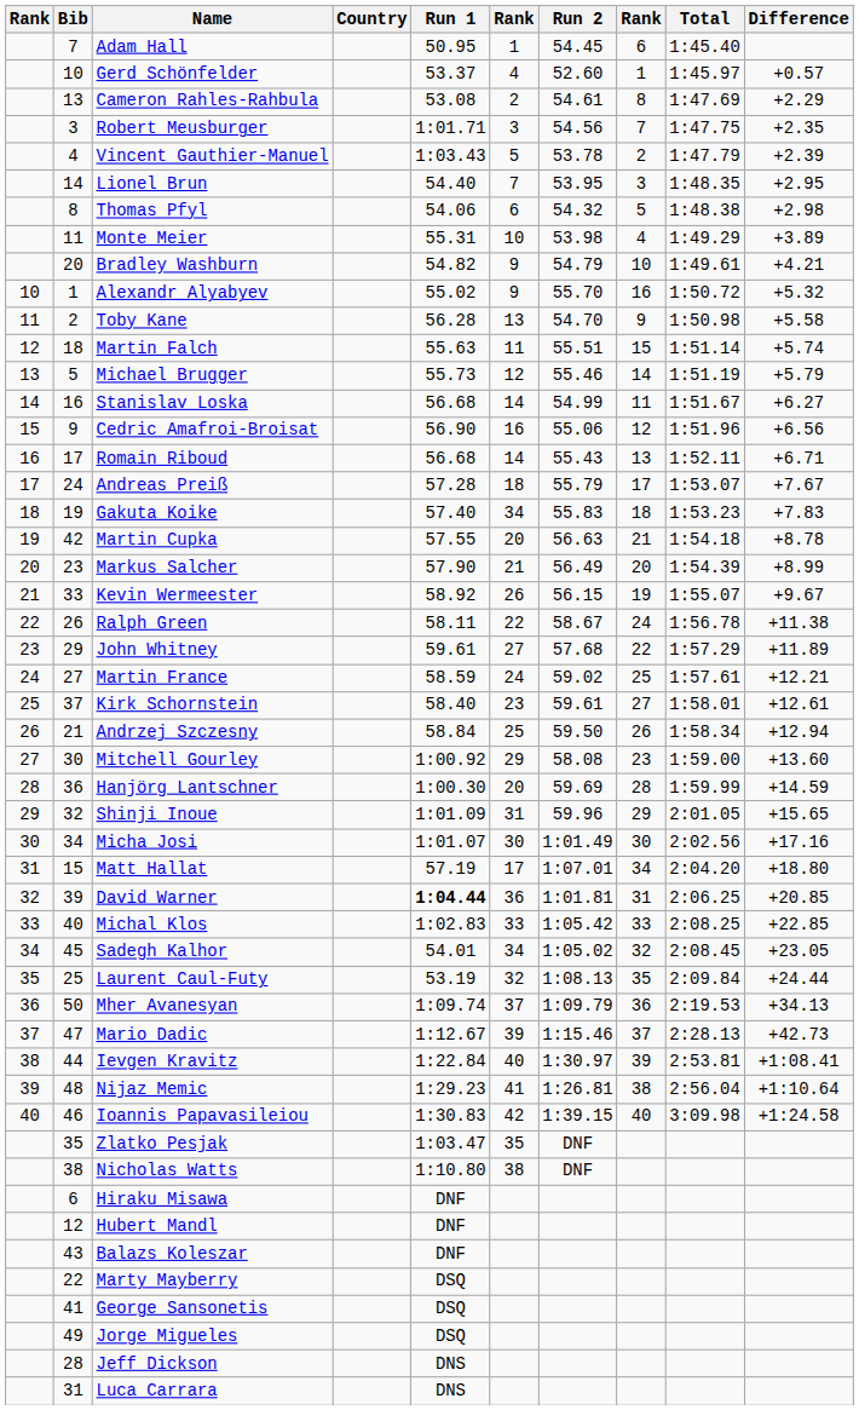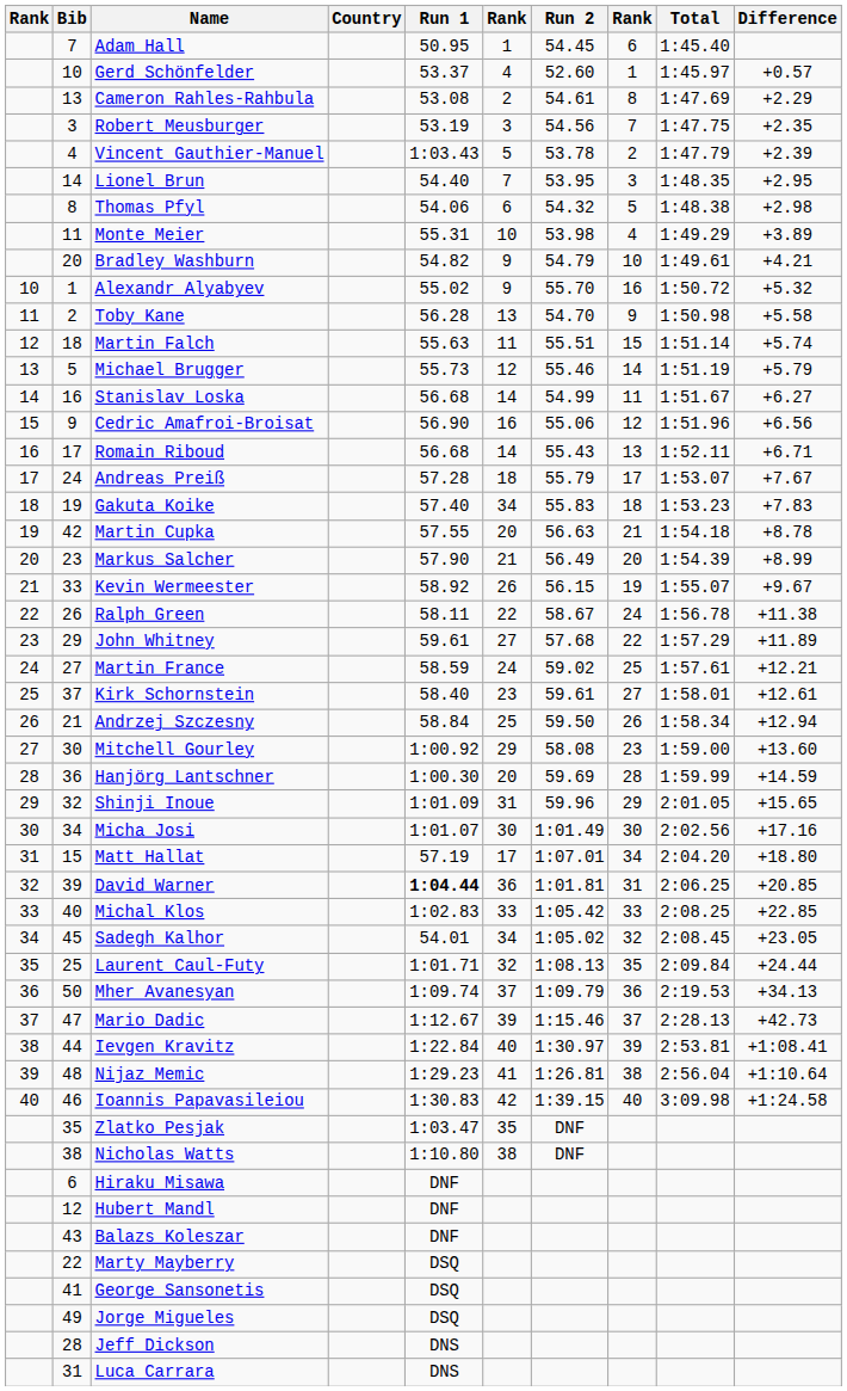Robert Meusburger | Run 1: 1:01.71 -> 53.19
Laurent Caul-Futy | Run 1: 53.19 -> 1:01.71
